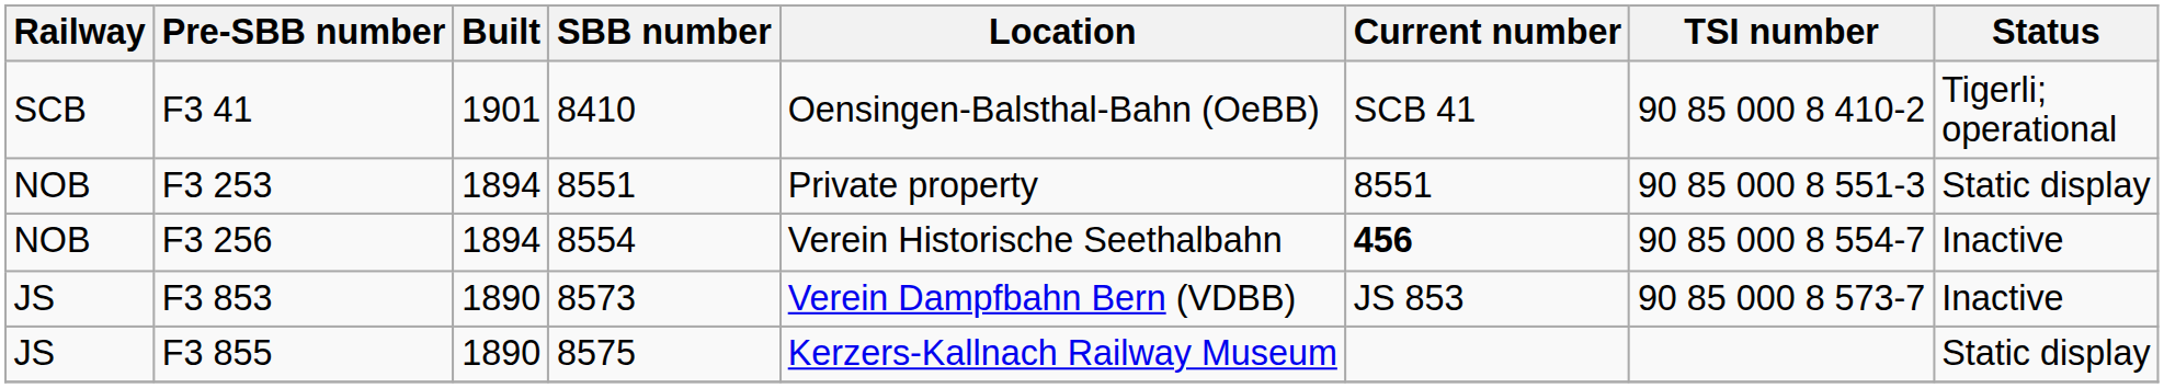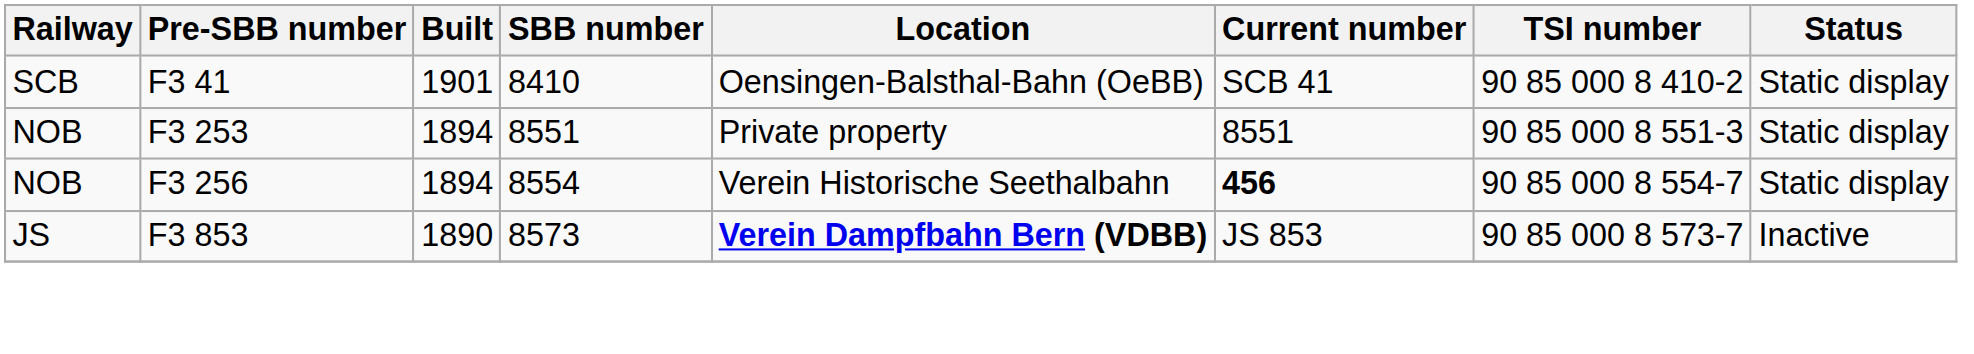F3 41 | Status: Tigerli; operational -> Static display
F3 256 | Status: Inactive -> Static display
F3 853 | Location: normal -> bold
- row: JS | F3 855 | 1890 | 8575 | Kerzers-Kallnach Railway Museum | Static display
